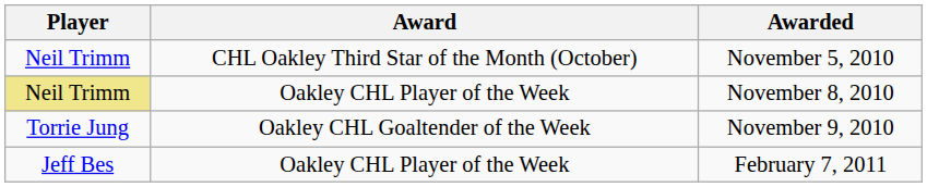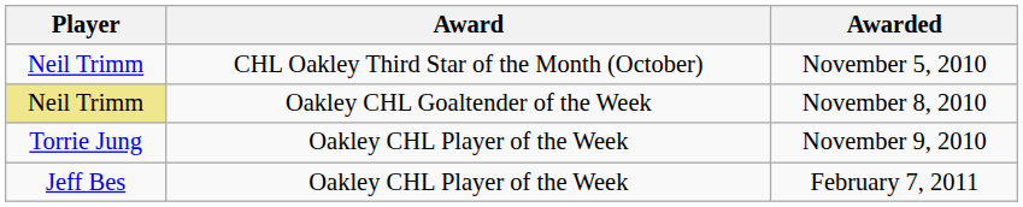November 8, 2010 | Award: Oakley CHL Player of the Week -> Oakley CHL Goaltender of the Week
November 9, 2010 | Award: Oakley CHL Goaltender of the Week -> Oakley CHL Player of the Week
